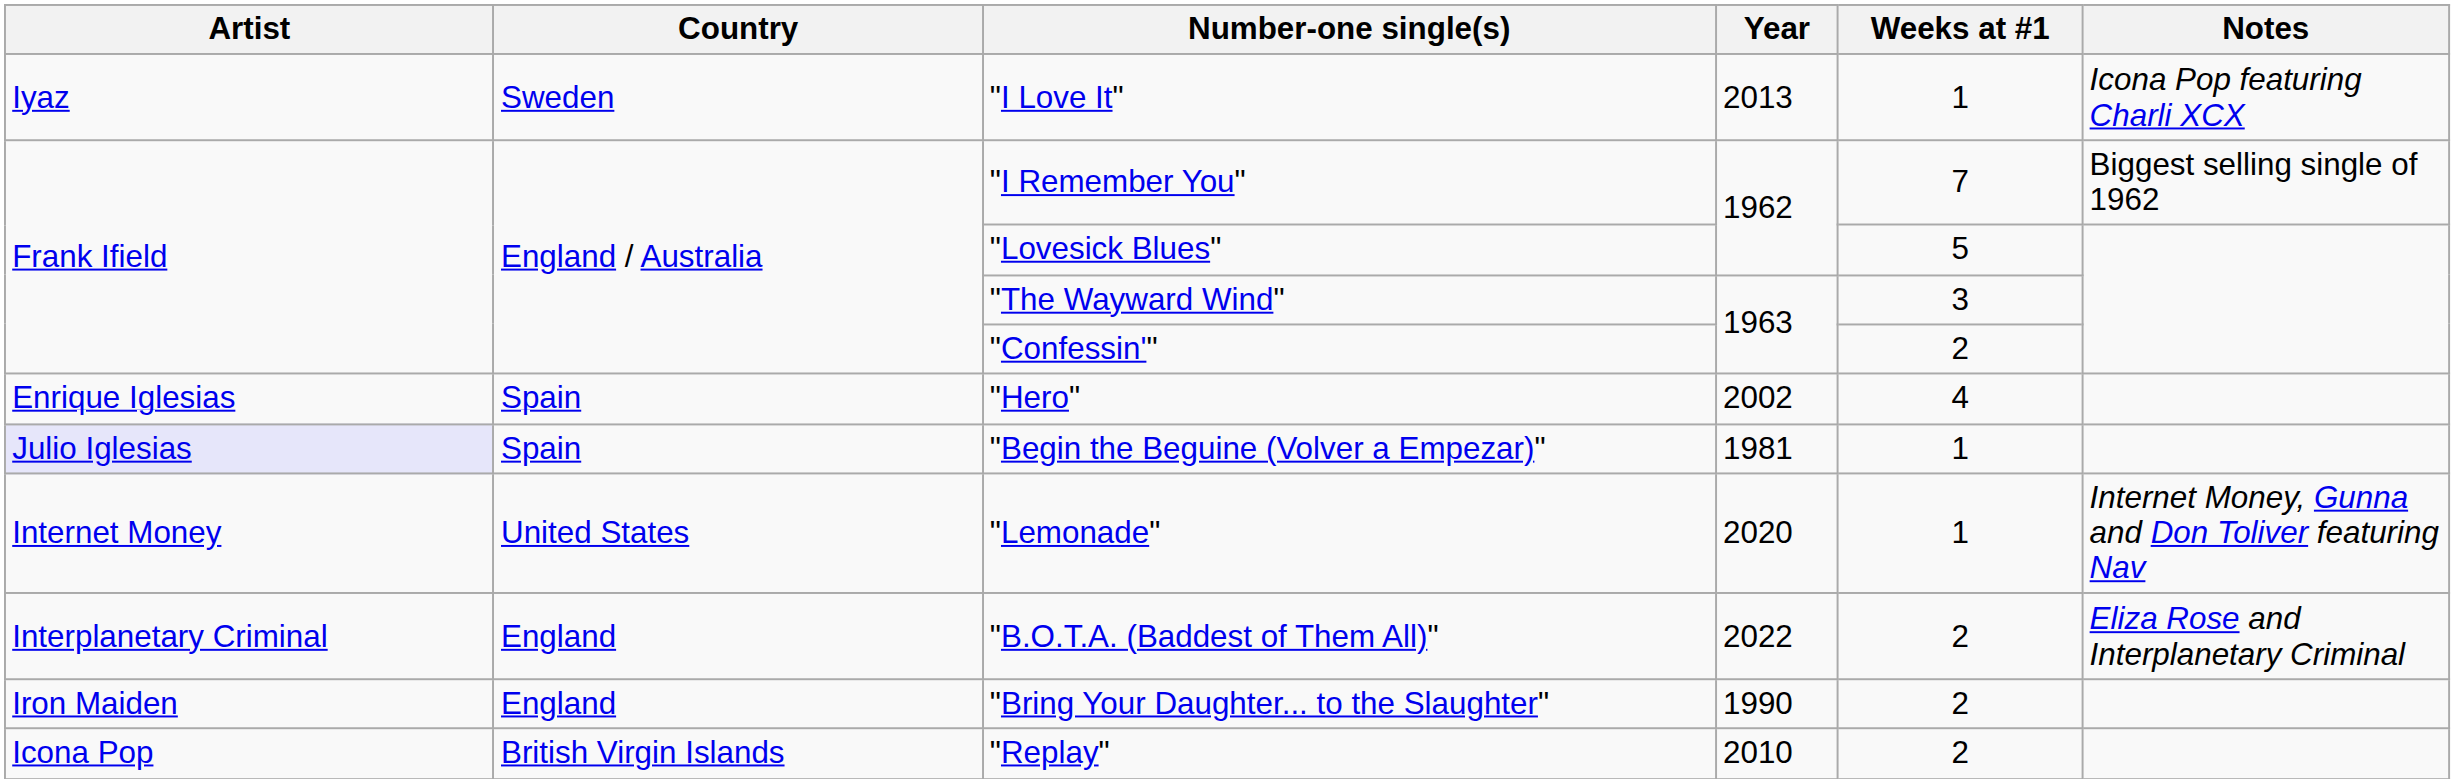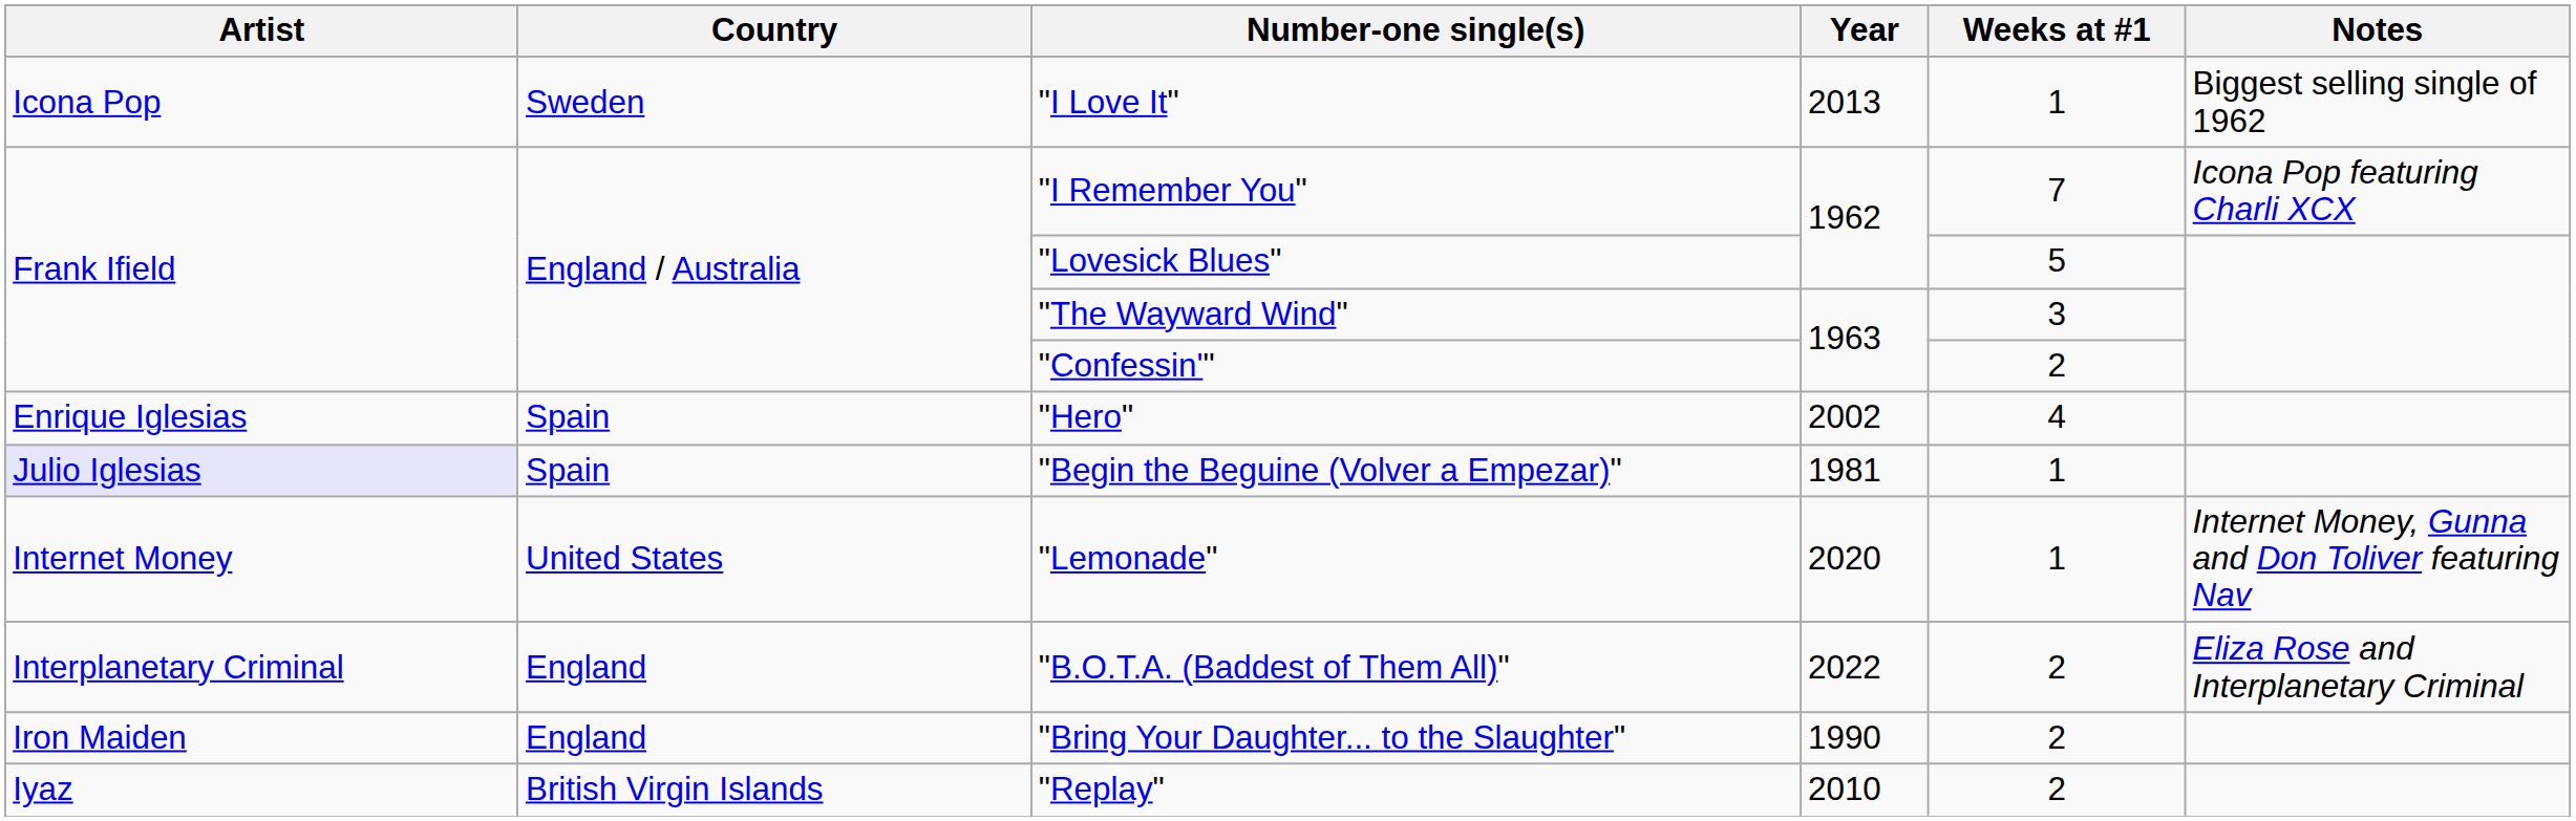"I Love It" | Artist: Iyaz -> Icona Pop
"I Love It" | Notes: Icona Pop featuring Charli XCX -> Biggest selling single of 1962
"I Remember You" | Notes: Biggest selling single of 1962 -> Icona Pop featuring Charli XCX
"Replay" | Artist: Icona Pop -> Iyaz
